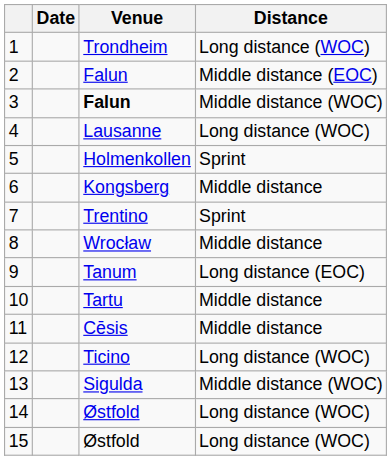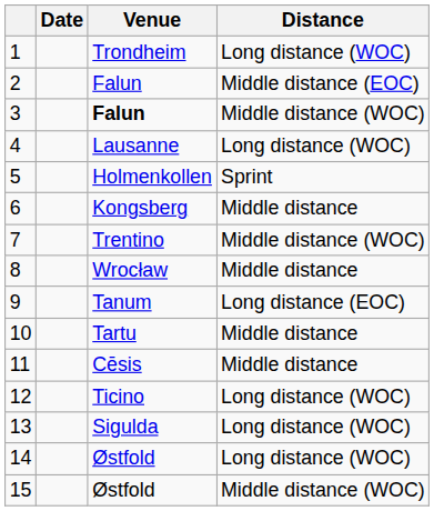7 | Distance: Sprint -> Middle distance (WOC)
13 | Distance: Middle distance (WOC) -> Long distance (WOC)
15 | Distance: Long distance (WOC) -> Middle distance (WOC)
